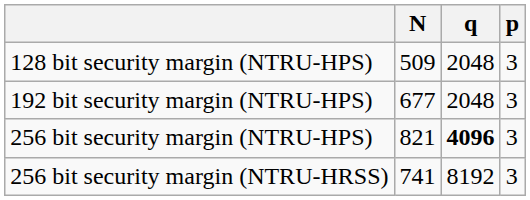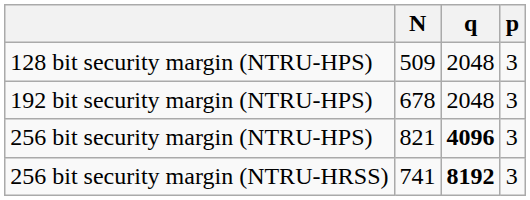192 bit security margin (NTRU-HPS) | N: 677 -> 678
256 bit security margin (NTRU-HRSS) | q: normal -> bold
